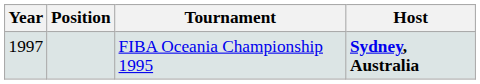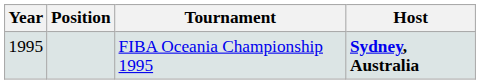FIBA Oceania Championship 1995 | Year: 1997 -> 1995
